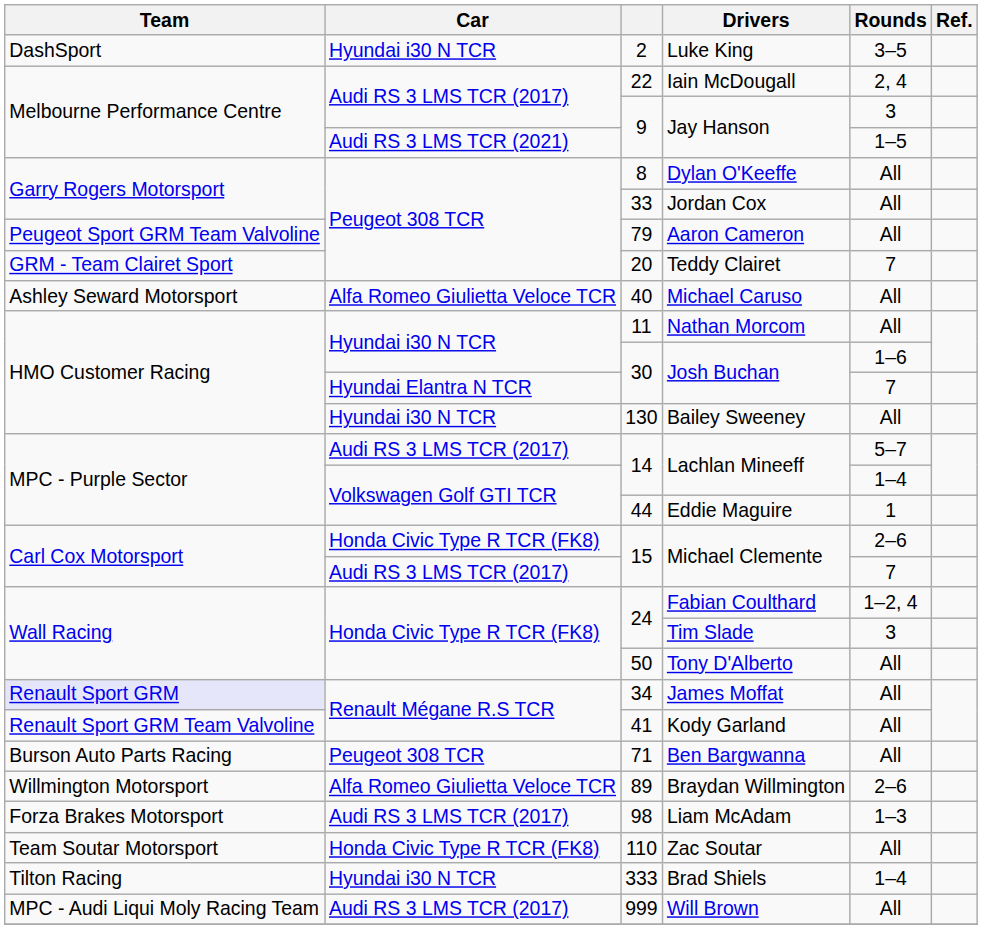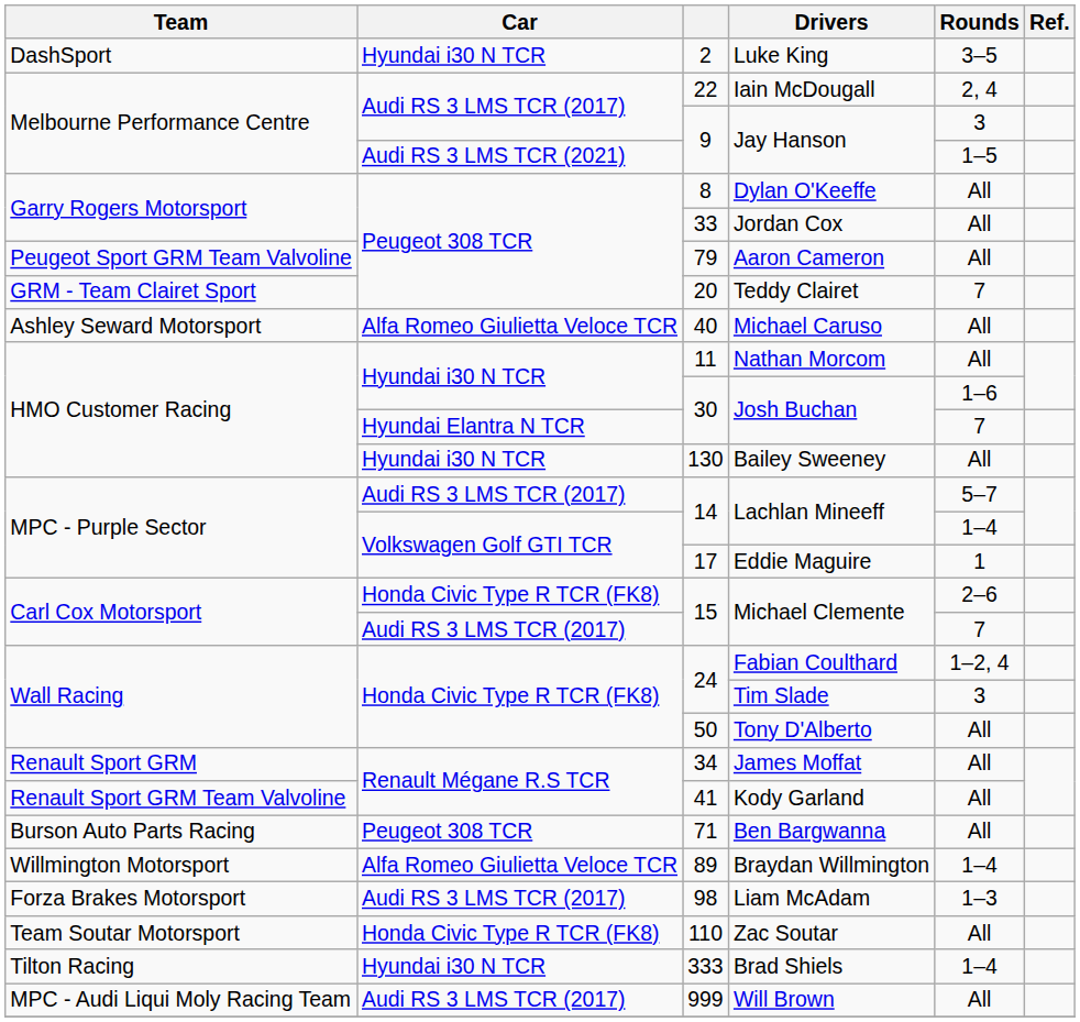Eddie Maguire | column 3: 44 -> 17
James Moffat | Team: lavender background -> no background
Braydan Willmington | Rounds: 2–6 -> 1–4
